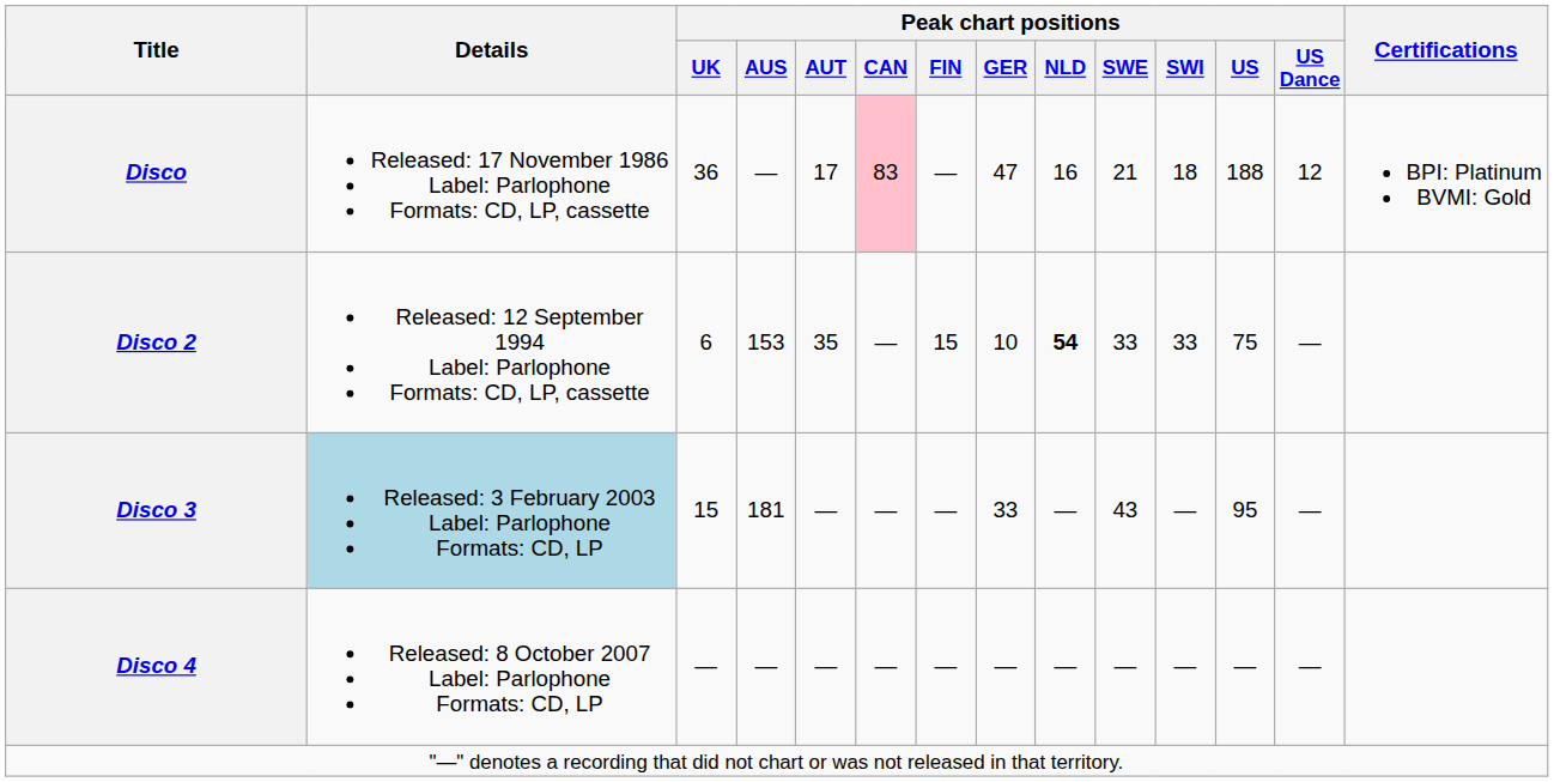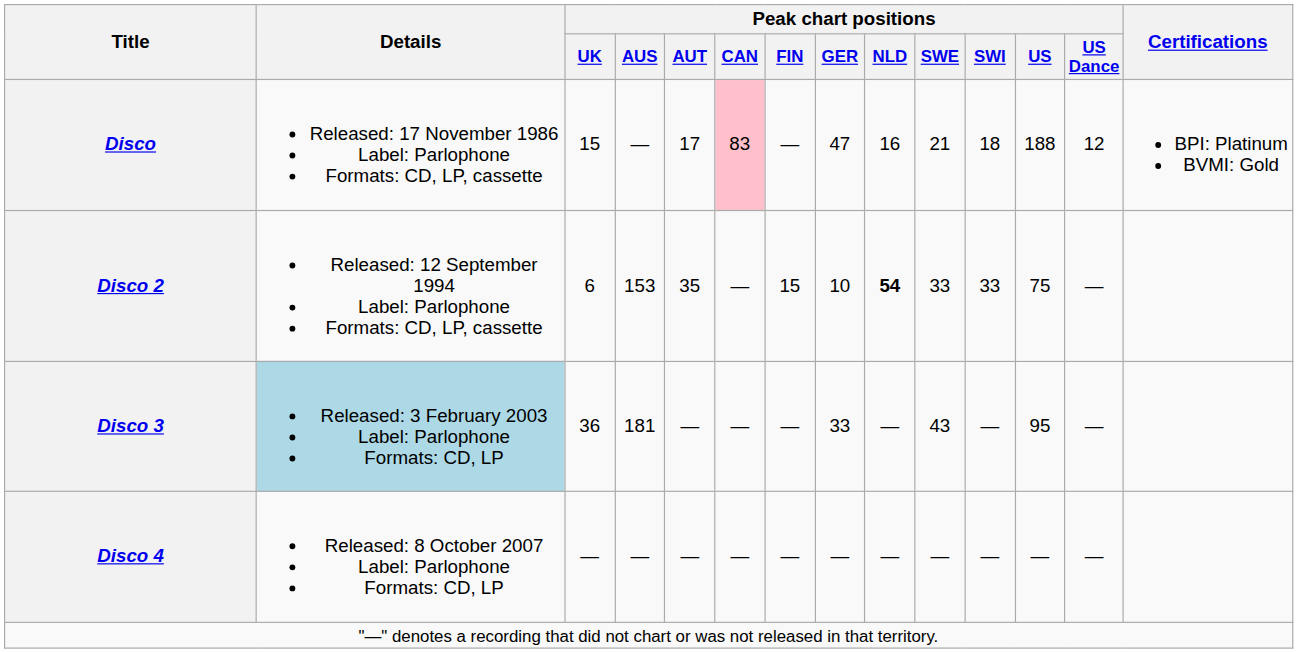Disco | Peak chart positions / UK: 36 -> 15
Disco 3 | Peak chart positions / UK: 15 -> 36
